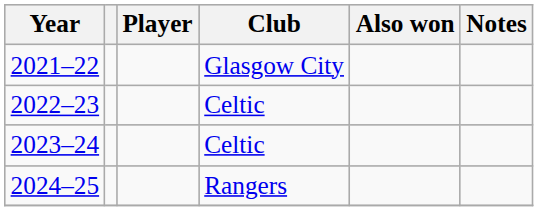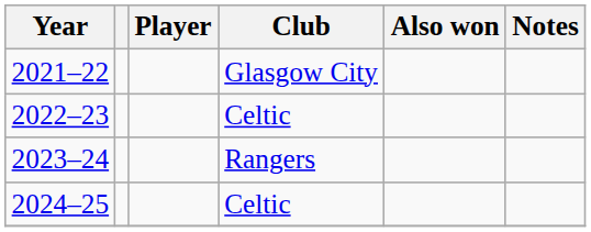2023–24 | Club: Celtic -> Rangers
2024–25 | Club: Rangers -> Celtic
